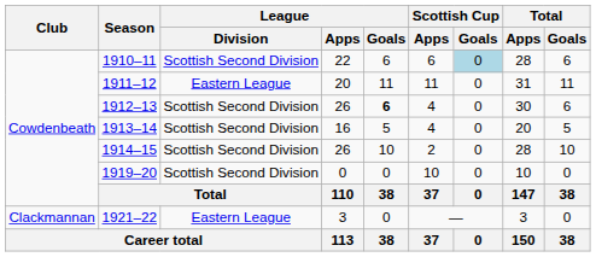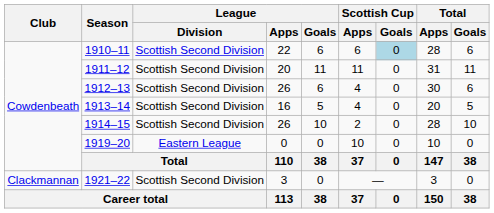1911–12 | League / Division: Eastern League -> Scottish Second Division
1912–13 | League / Goals: bold -> normal
1919–20 | League / Division: Scottish Second Division -> Eastern League
1921–22 | League / Division: Eastern League -> Scottish Second Division
